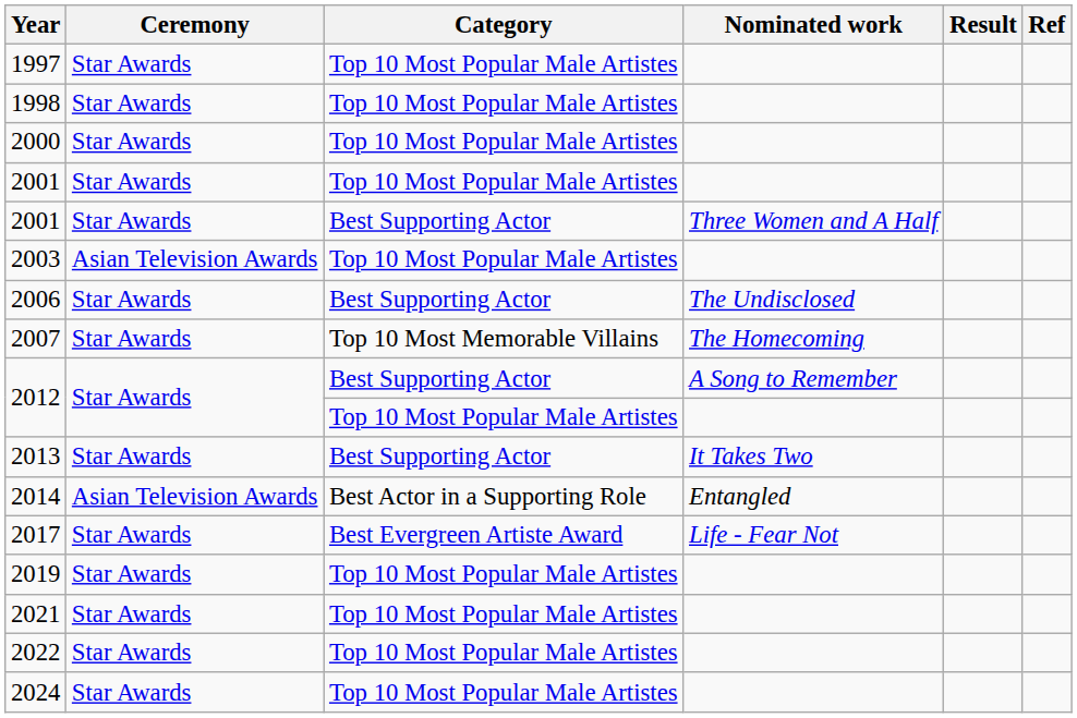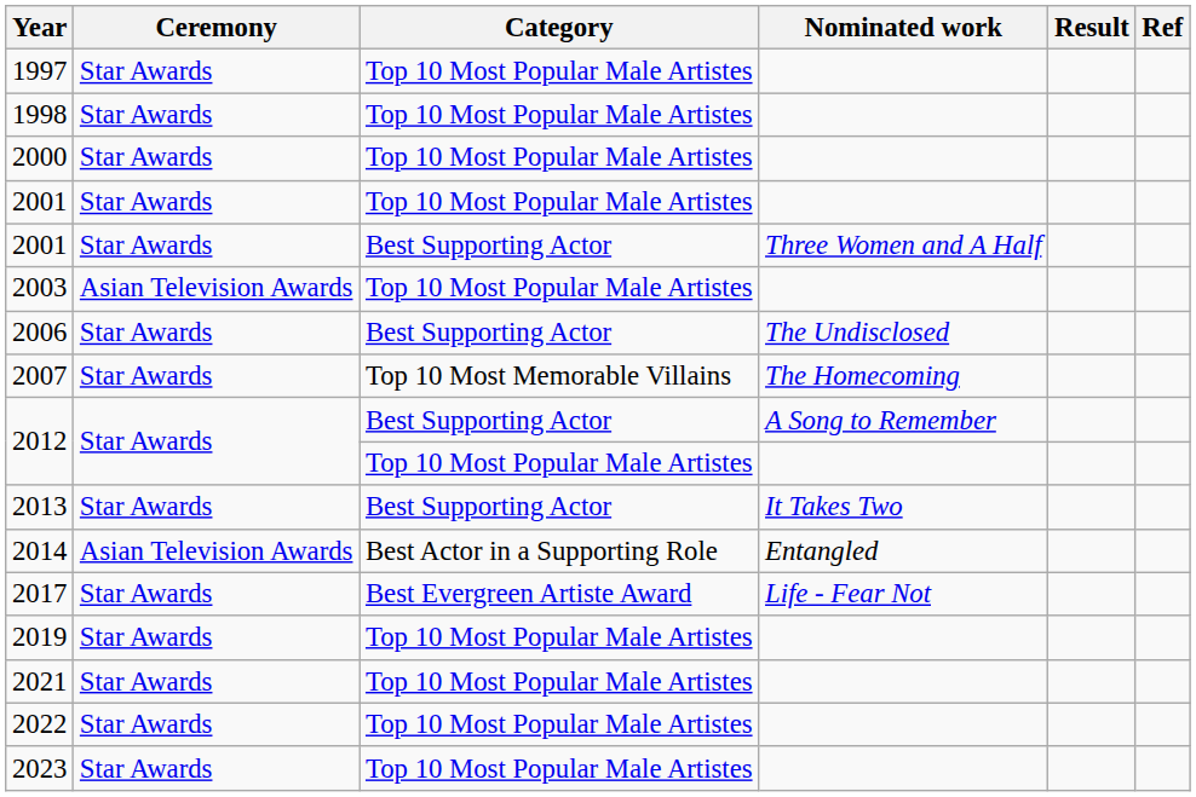+ row: 2023 | Star Awards | Top 10 Most Popular Male Artistes
- row: 2024 | Star Awards | Top 10 Most Popular Male Artistes
